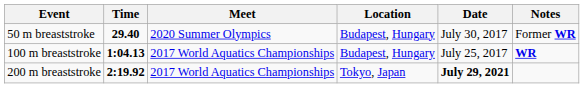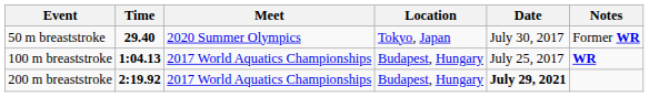50 m breaststroke | Location: Budapest, Hungary -> Tokyo, Japan
200 m breaststroke | Location: Tokyo, Japan -> Budapest, Hungary
